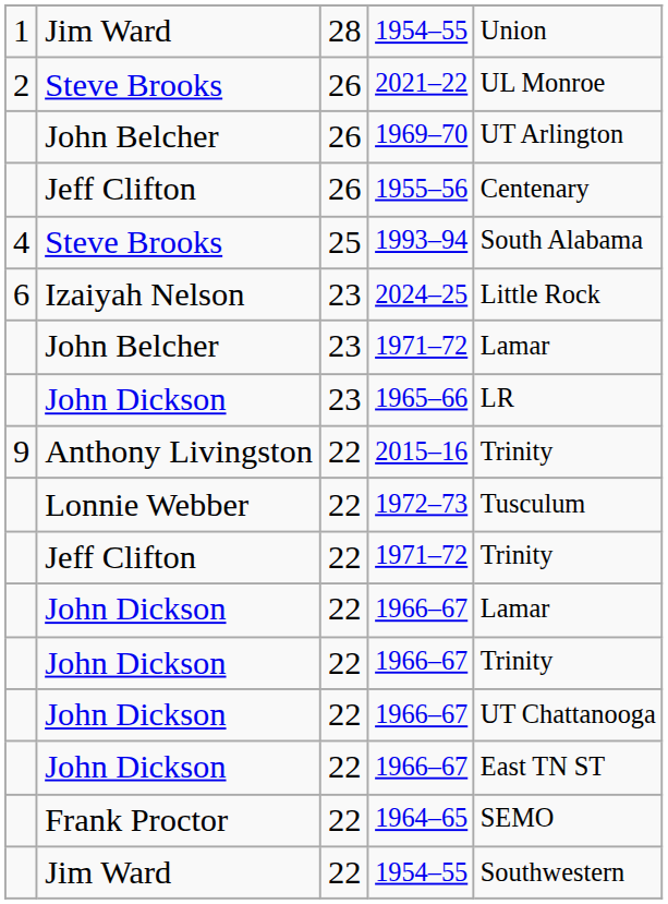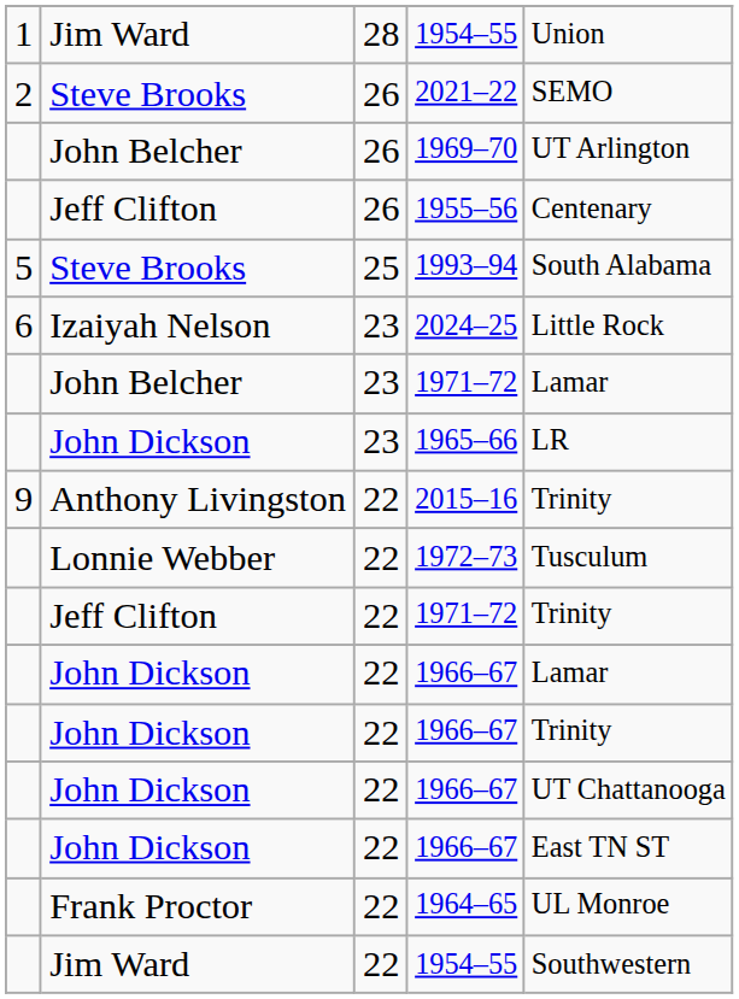2021–22 | column 5: UL Monroe -> SEMO
1993–94 | column 1: 4 -> 5
1964–65 | column 5: SEMO -> UL Monroe
